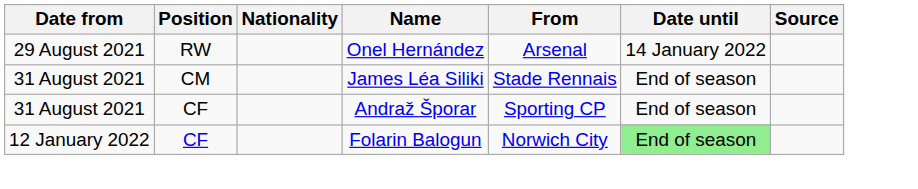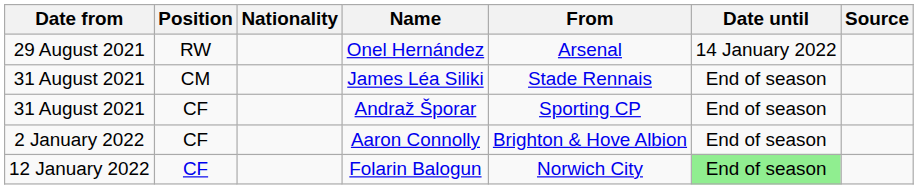+ row: 2 January 2022 | CF | Aaron Connolly | Brighton & Hove Albion | End of season
